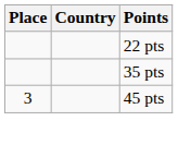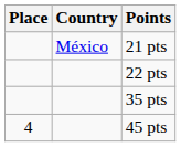+ row: México | 21 pts
45 pts | Place: 3 -> 4
